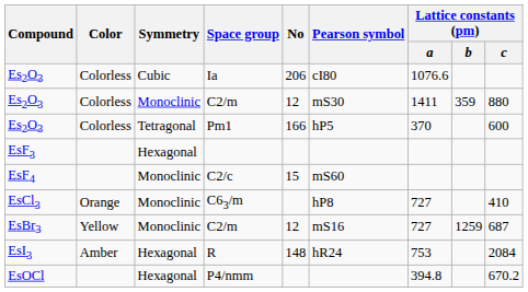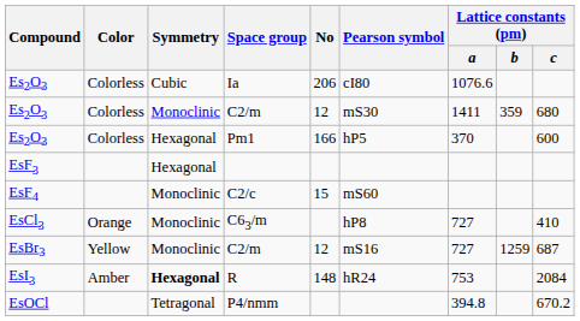Es2O3 / C2/m | Lattice constants (pm) / c: 880 -> 680
Pm1 | Symmetry: Tetragonal -> Hexagonal
R | Symmetry: normal -> bold
P4/nmm | Symmetry: Hexagonal -> Tetragonal
